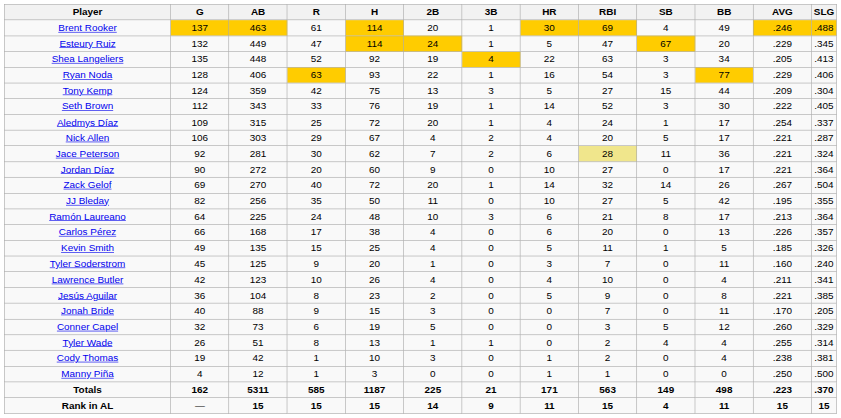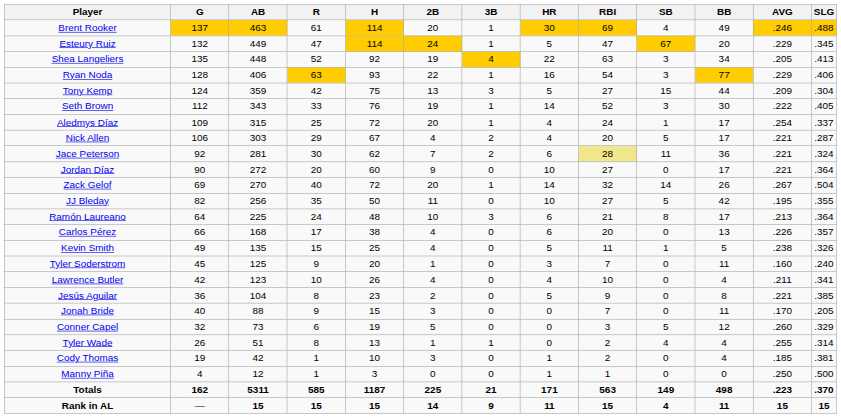Kevin Smith | AVG: .185 -> .238
Cody Thomas | AVG: .238 -> .185
